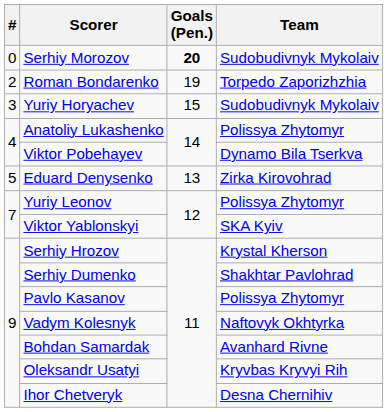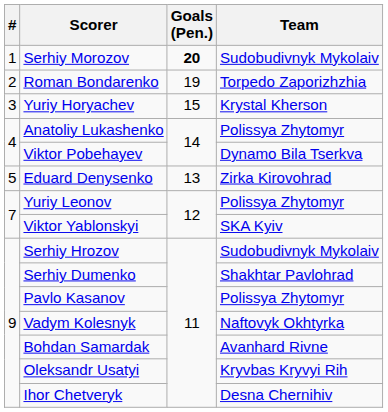Serhiy Morozov | #: 0 -> 1
Yuriy Horyachev | Team: Sudobudivnyk Mykolaiv -> Krystal Kherson
Serhiy Hrozov | Team: Krystal Kherson -> Sudobudivnyk Mykolaiv
